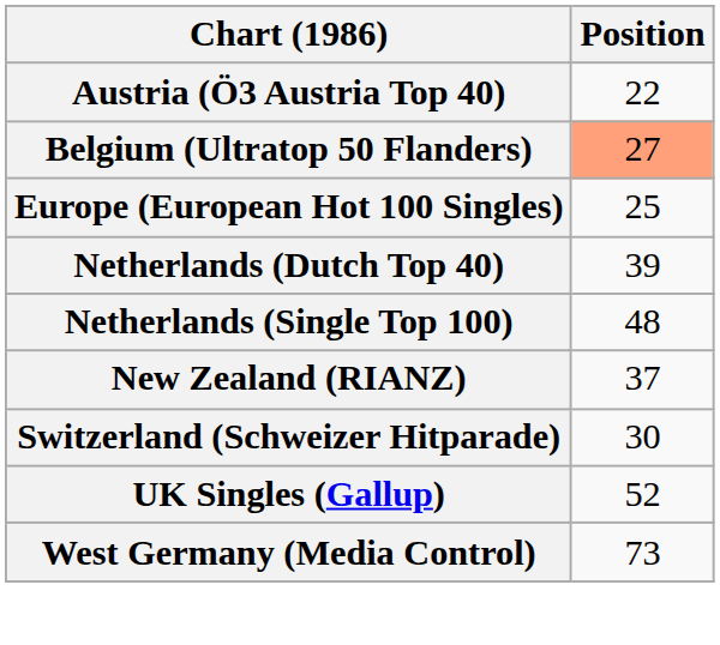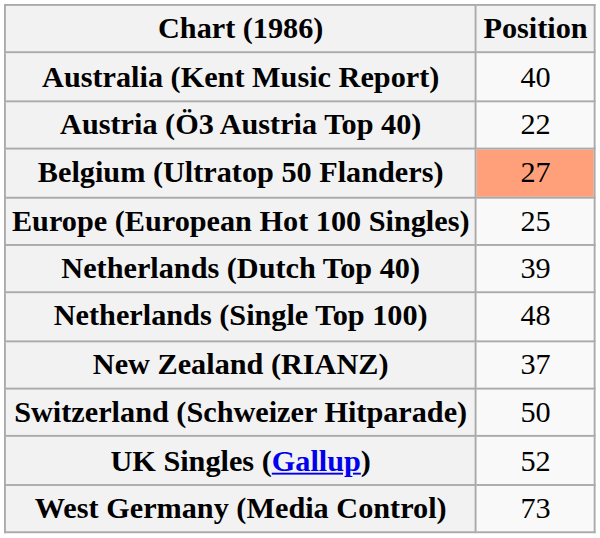+ row: Australia (Kent Music Report) | 40
Switzerland (Schweizer Hitparade) | Position: 30 -> 50
